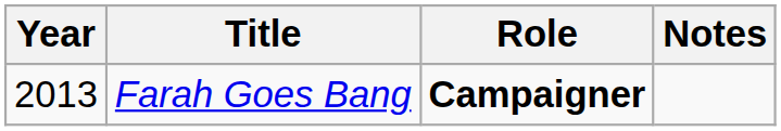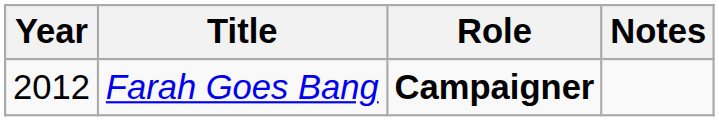Farah Goes Bang | Year: 2013 -> 2012
